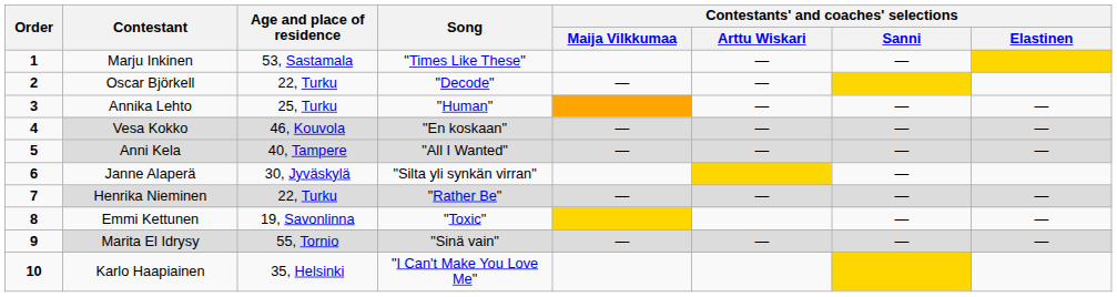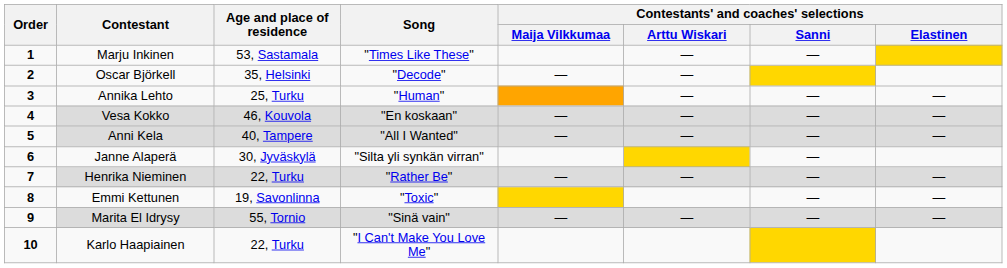Oscar Björkell | Age and place of residence: 22, Turku -> 35, Helsinki
Karlo Haapiainen | Age and place of residence: 35, Helsinki -> 22, Turku
